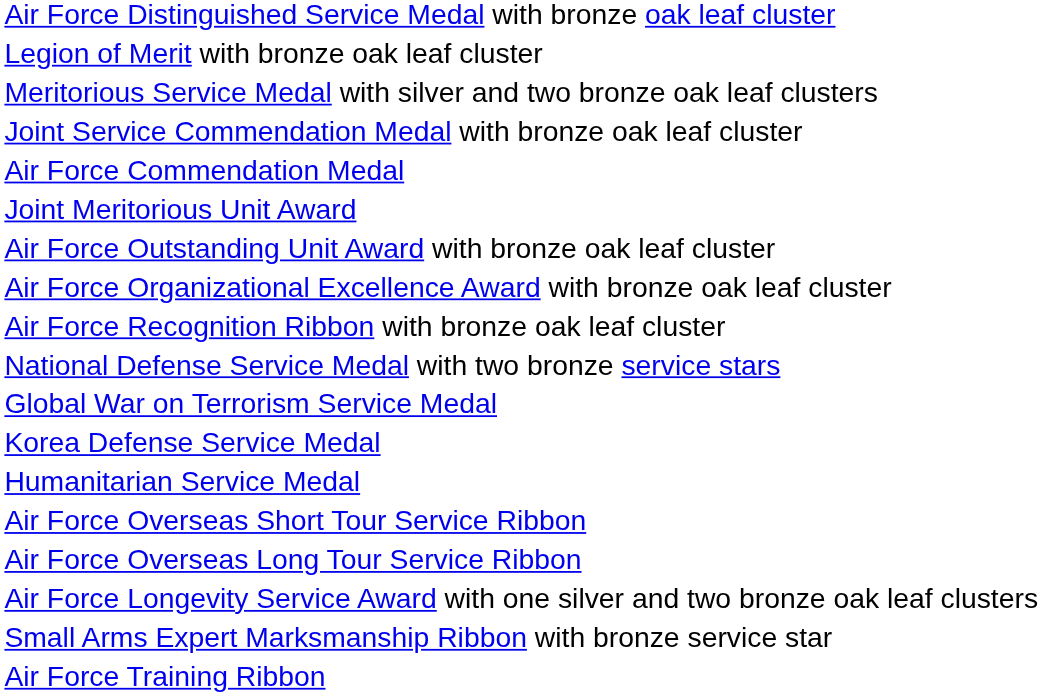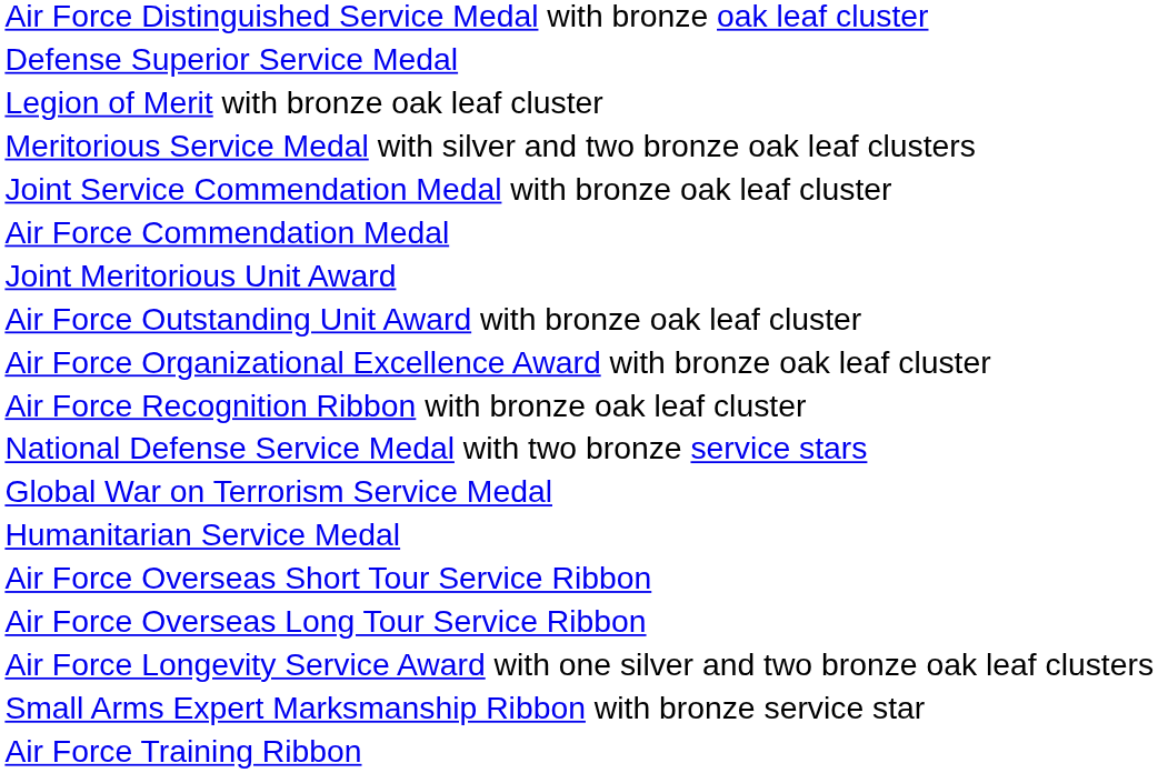+ row: Defense Superior Service Medal
- row: Korea Defense Service Medal
